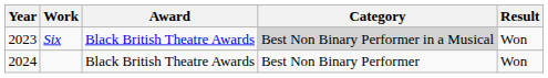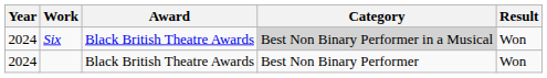Six | Year: 2023 -> 2024
